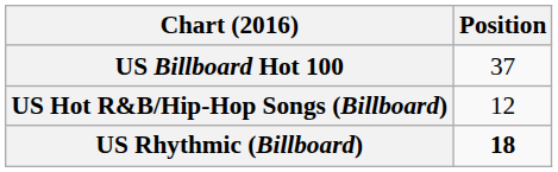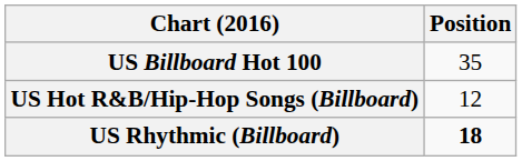US Billboard Hot 100 | Position: 37 -> 35
